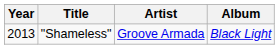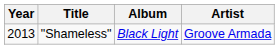columns swapped: Album <-> Artist
